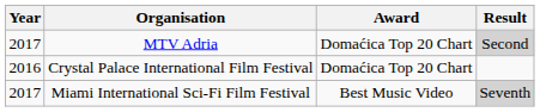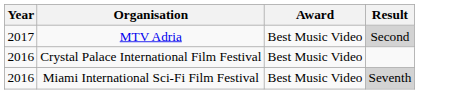MTV Adria | Award: Domaćica Top 20 Chart -> Best Music Video
Crystal Palace International Film Festival | Award: Domaćica Top 20 Chart -> Best Music Video
Miami International Sci-Fi Film Festival | Year: 2017 -> 2016
